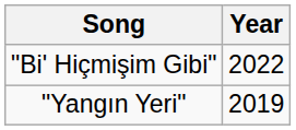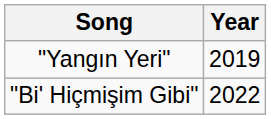rows swapped: "Yangın Yeri" <-> "Bi' Hiçmişim Gibi"
